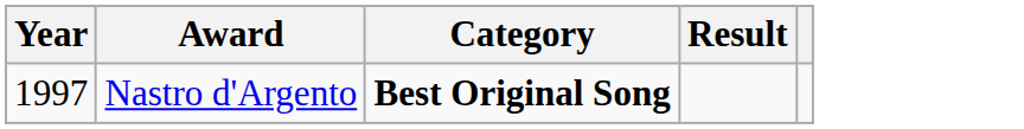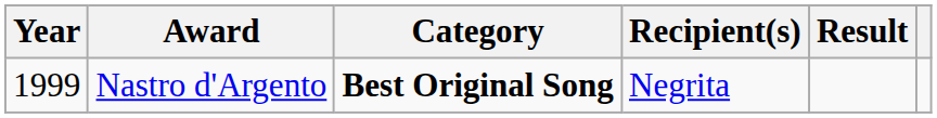+ column: Recipient(s) | Negrita
Nastro d'Argento | Year: 1997 -> 1999
